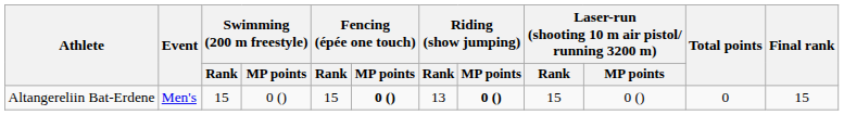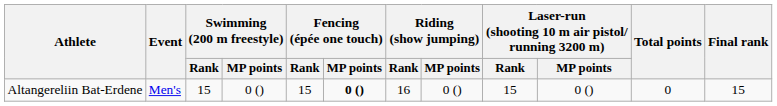Altangereliin Bat-Erdene | Riding (show jumping) / Rank: 13 -> 16
Altangereliin Bat-Erdene | Riding (show jumping) / MP points: bold -> normal
